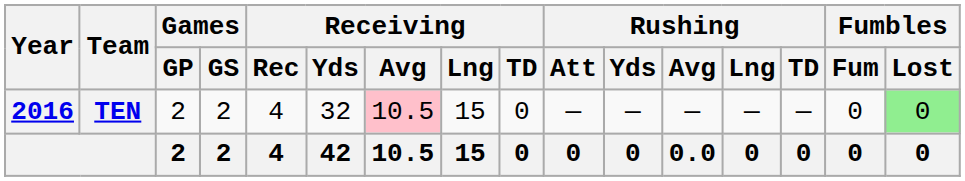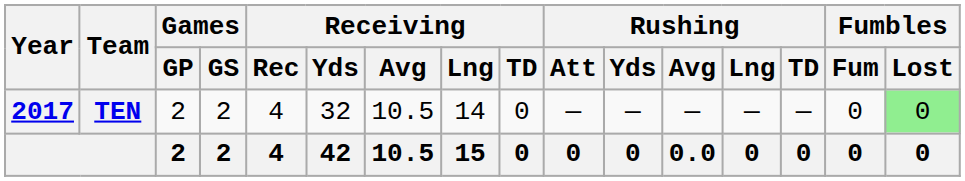TEN | Year: 2016 -> 2017
TEN | Receiving / Avg: pink background -> no background
TEN | Receiving / Lng: 15 -> 14
